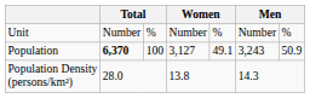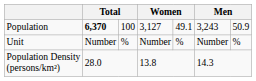rows swapped: Unit <-> Population
